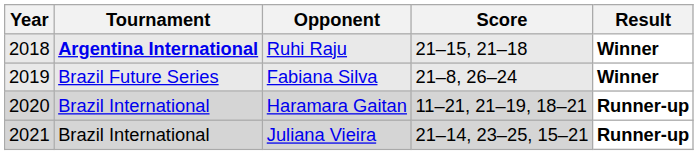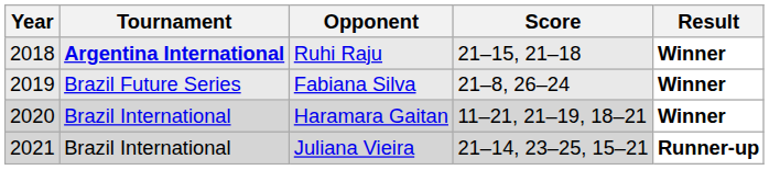Haramara Gaitan | Result: Runner-up -> Winner
